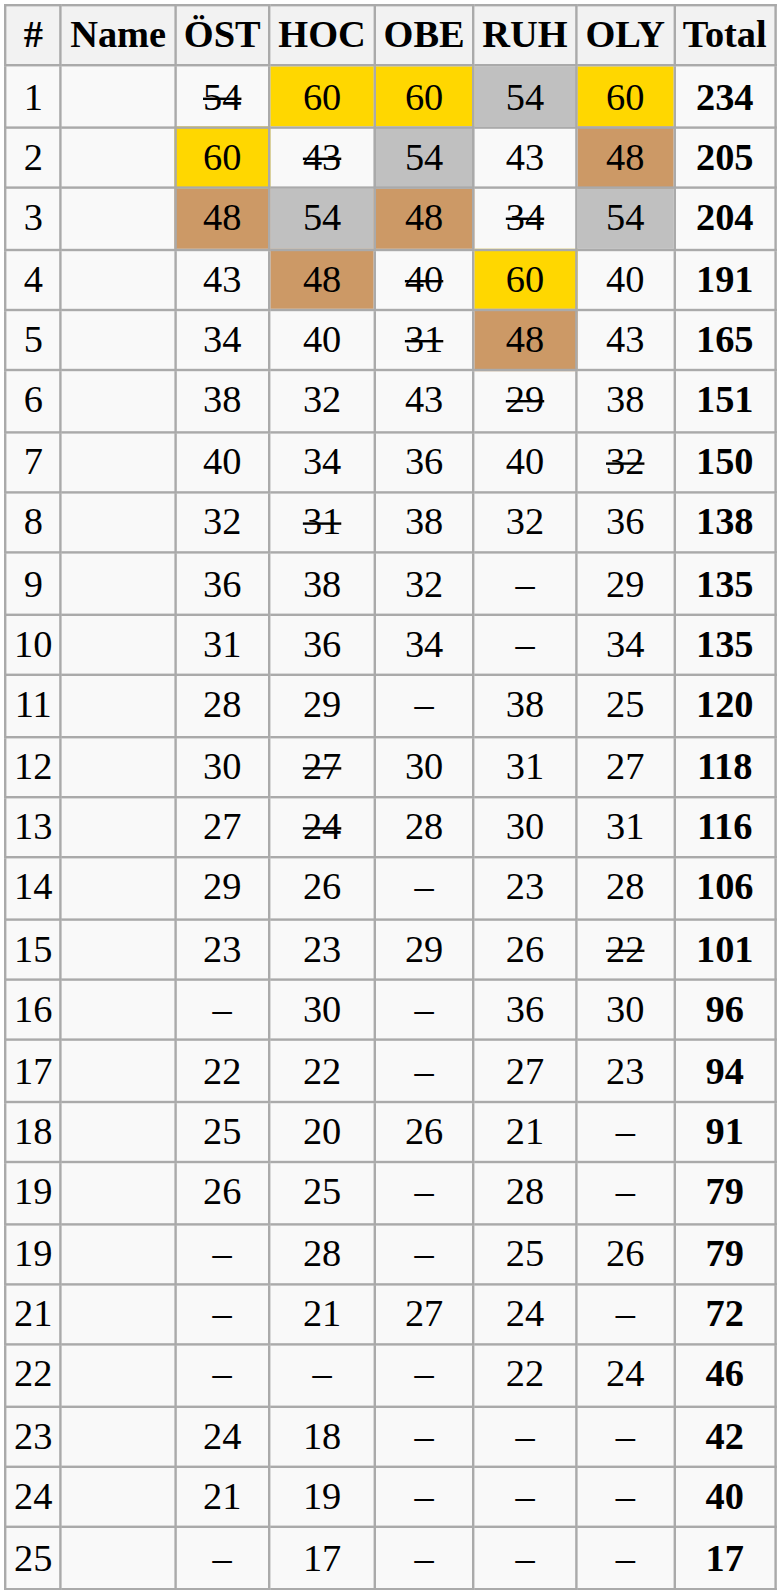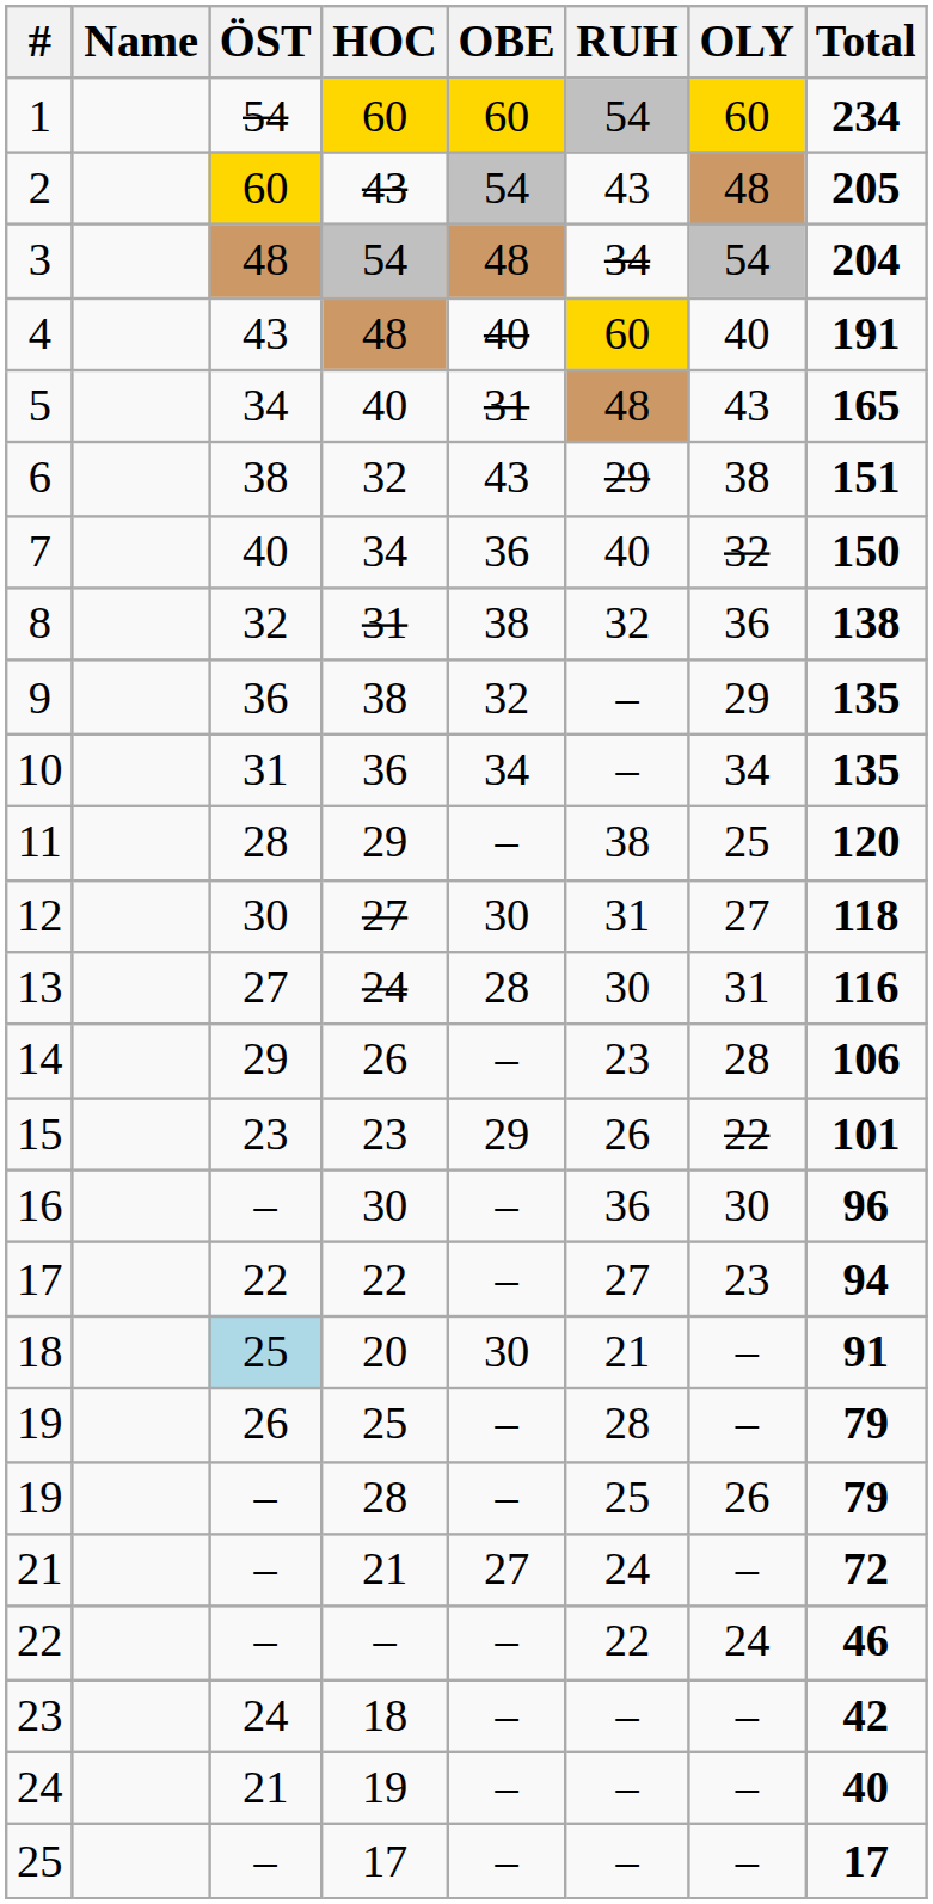20 | ÖST: no background -> lightblue background
20 | OBE: 26 -> 30
